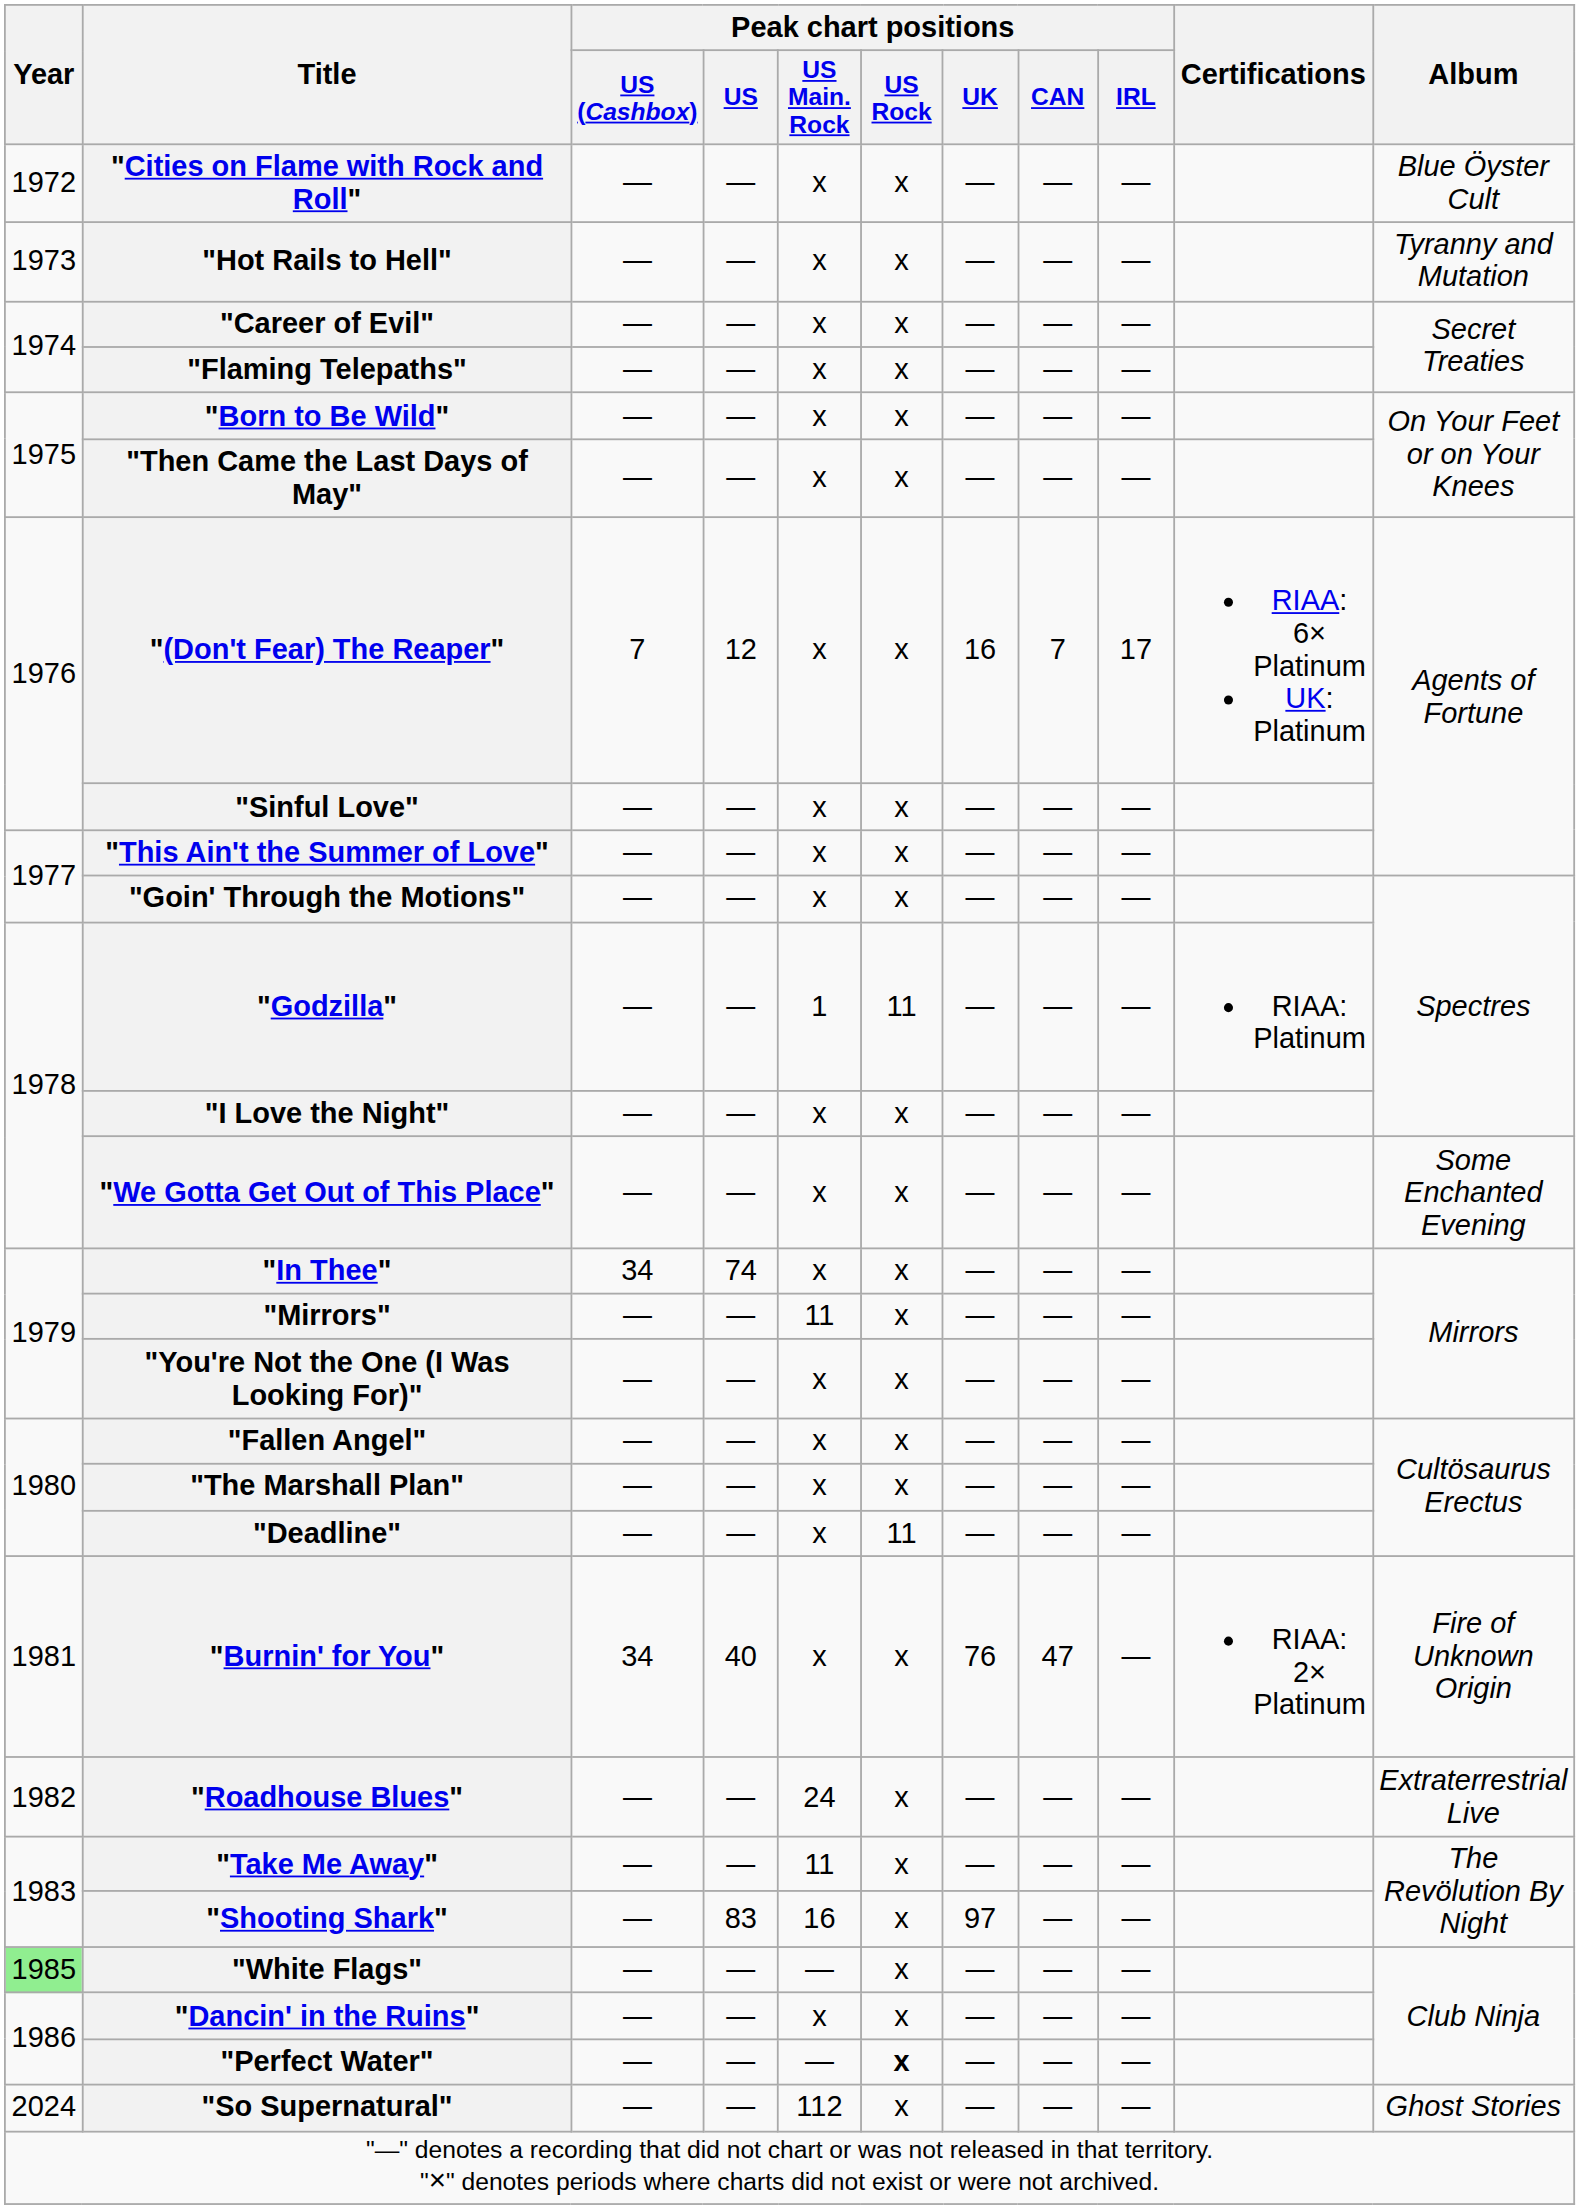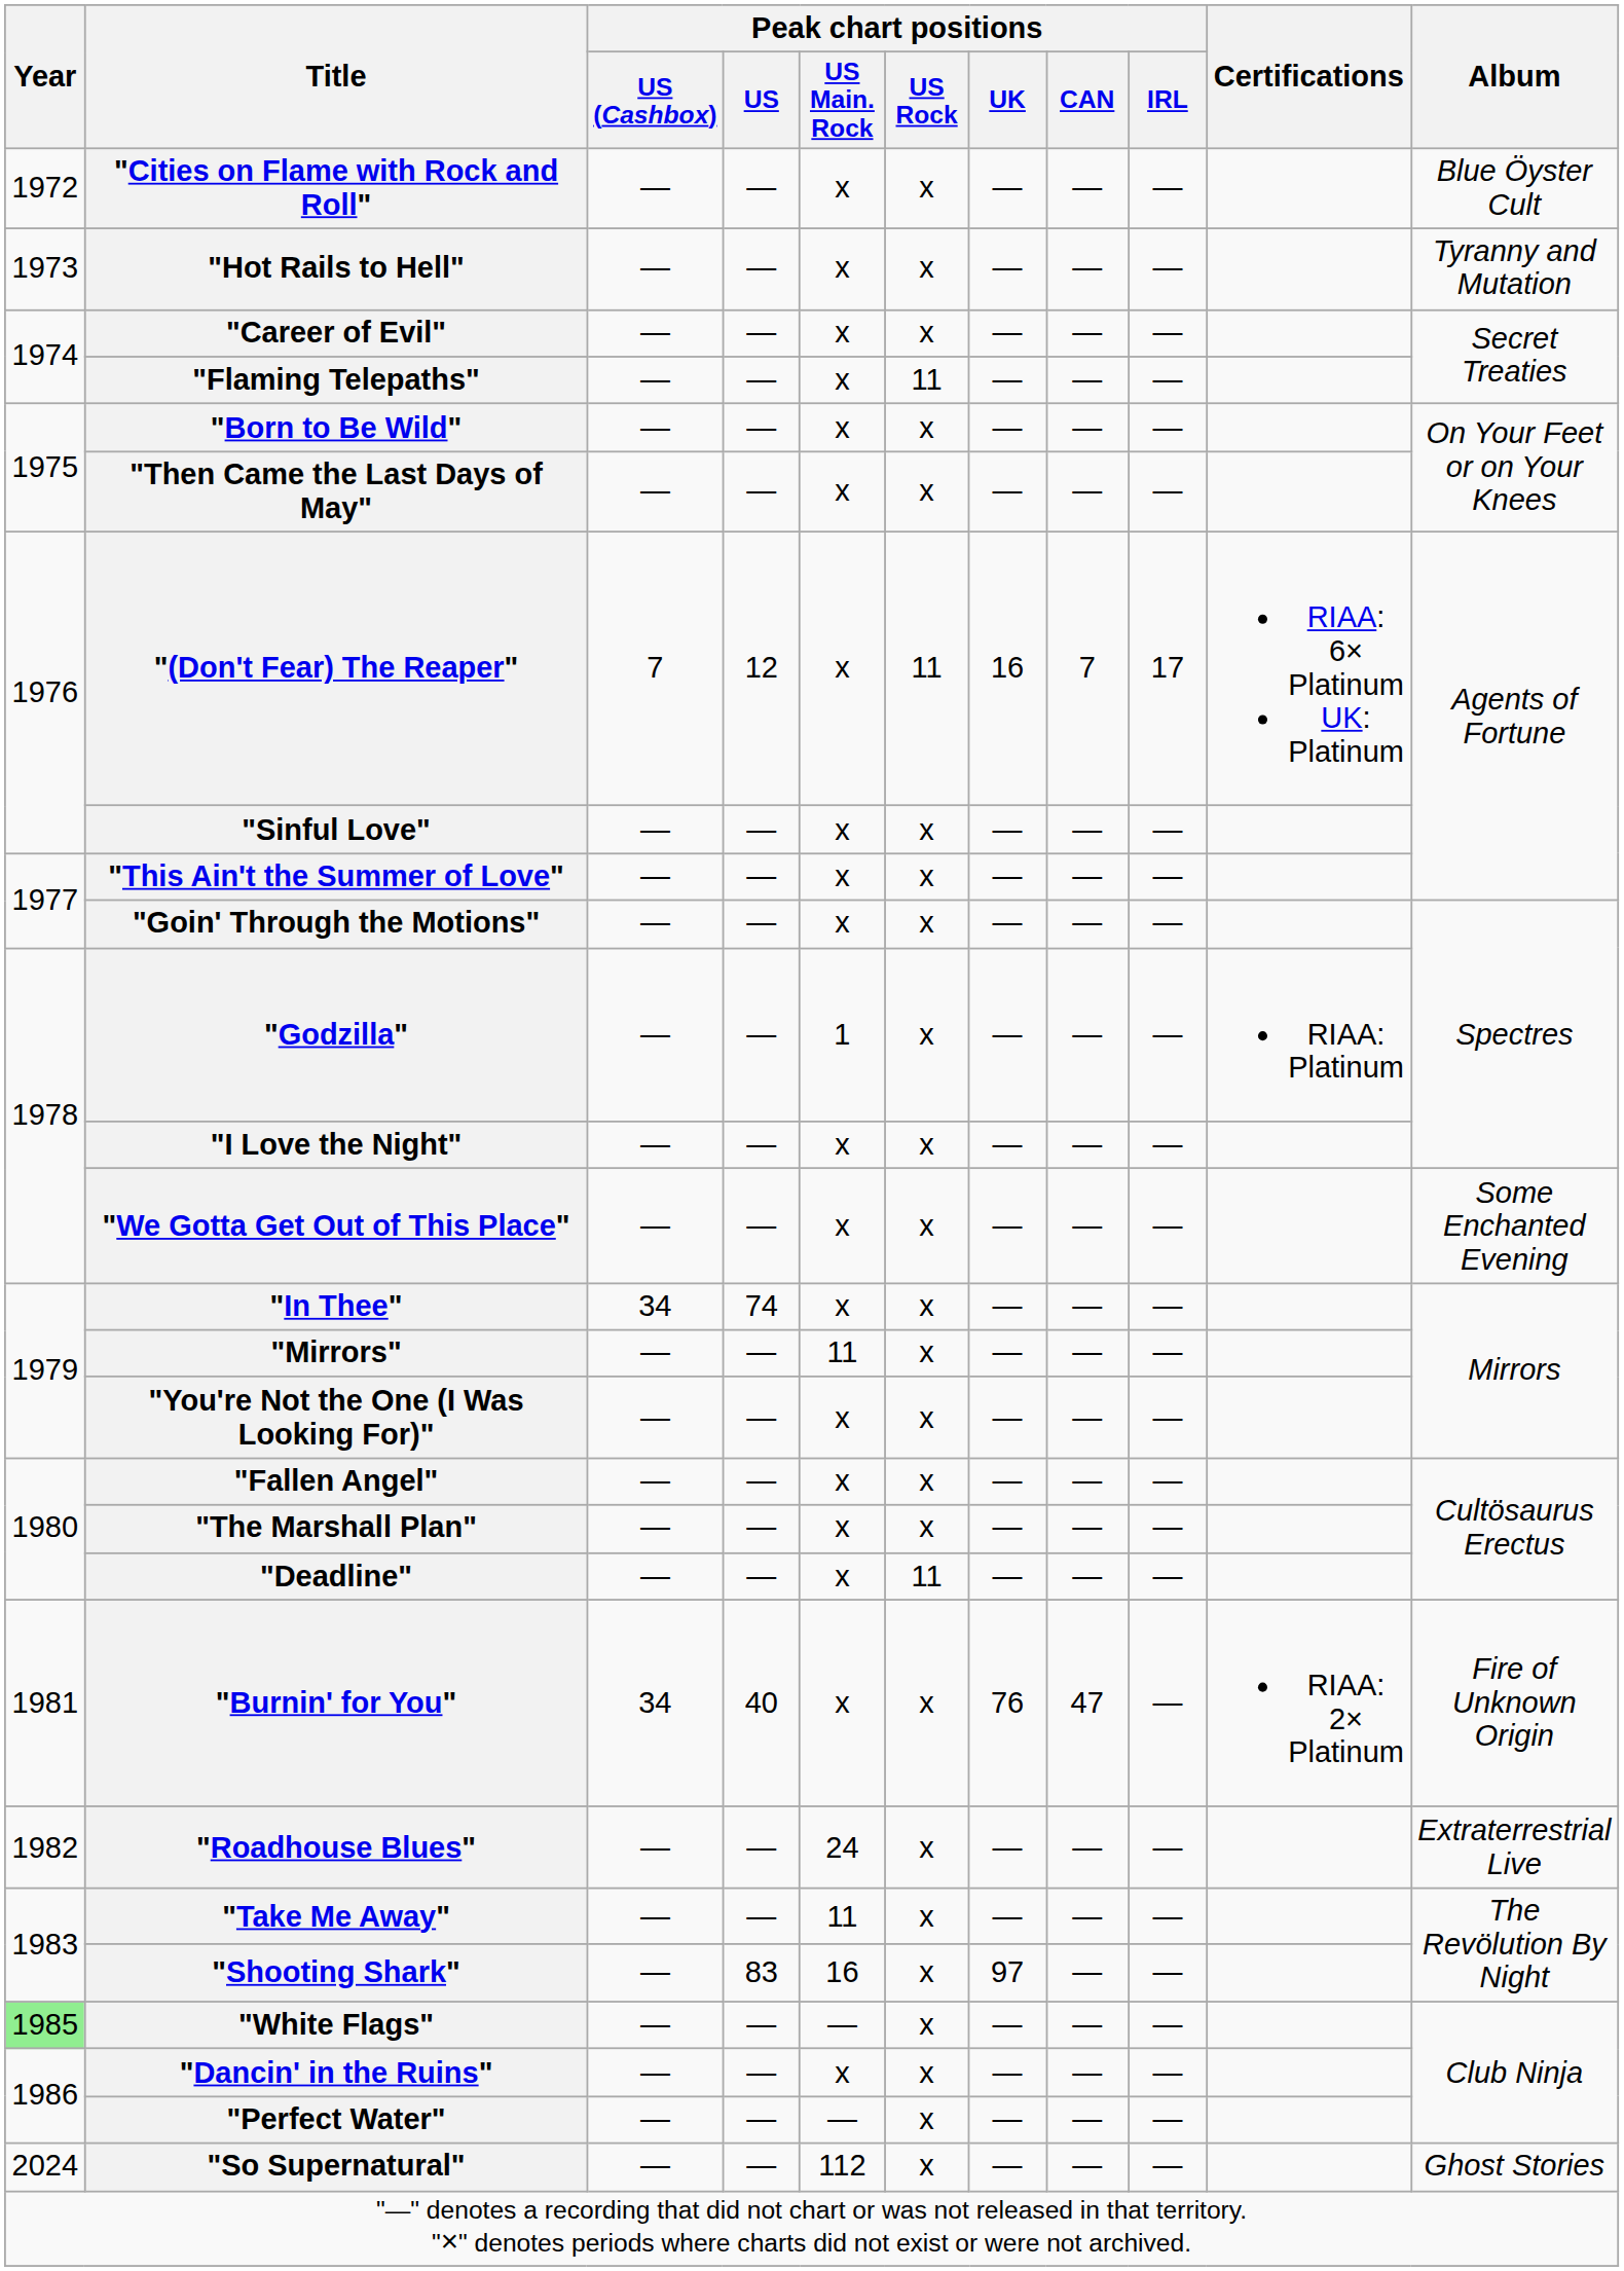"Flaming Telepaths" | Peak chart positions / US Rock: x -> 11
"(Don't Fear) The Reaper" | Peak chart positions / US Rock: x -> 11
"Godzilla" | Peak chart positions / US Rock: 11 -> x
"Perfect Water" | Peak chart positions / US Rock: bold -> normal
